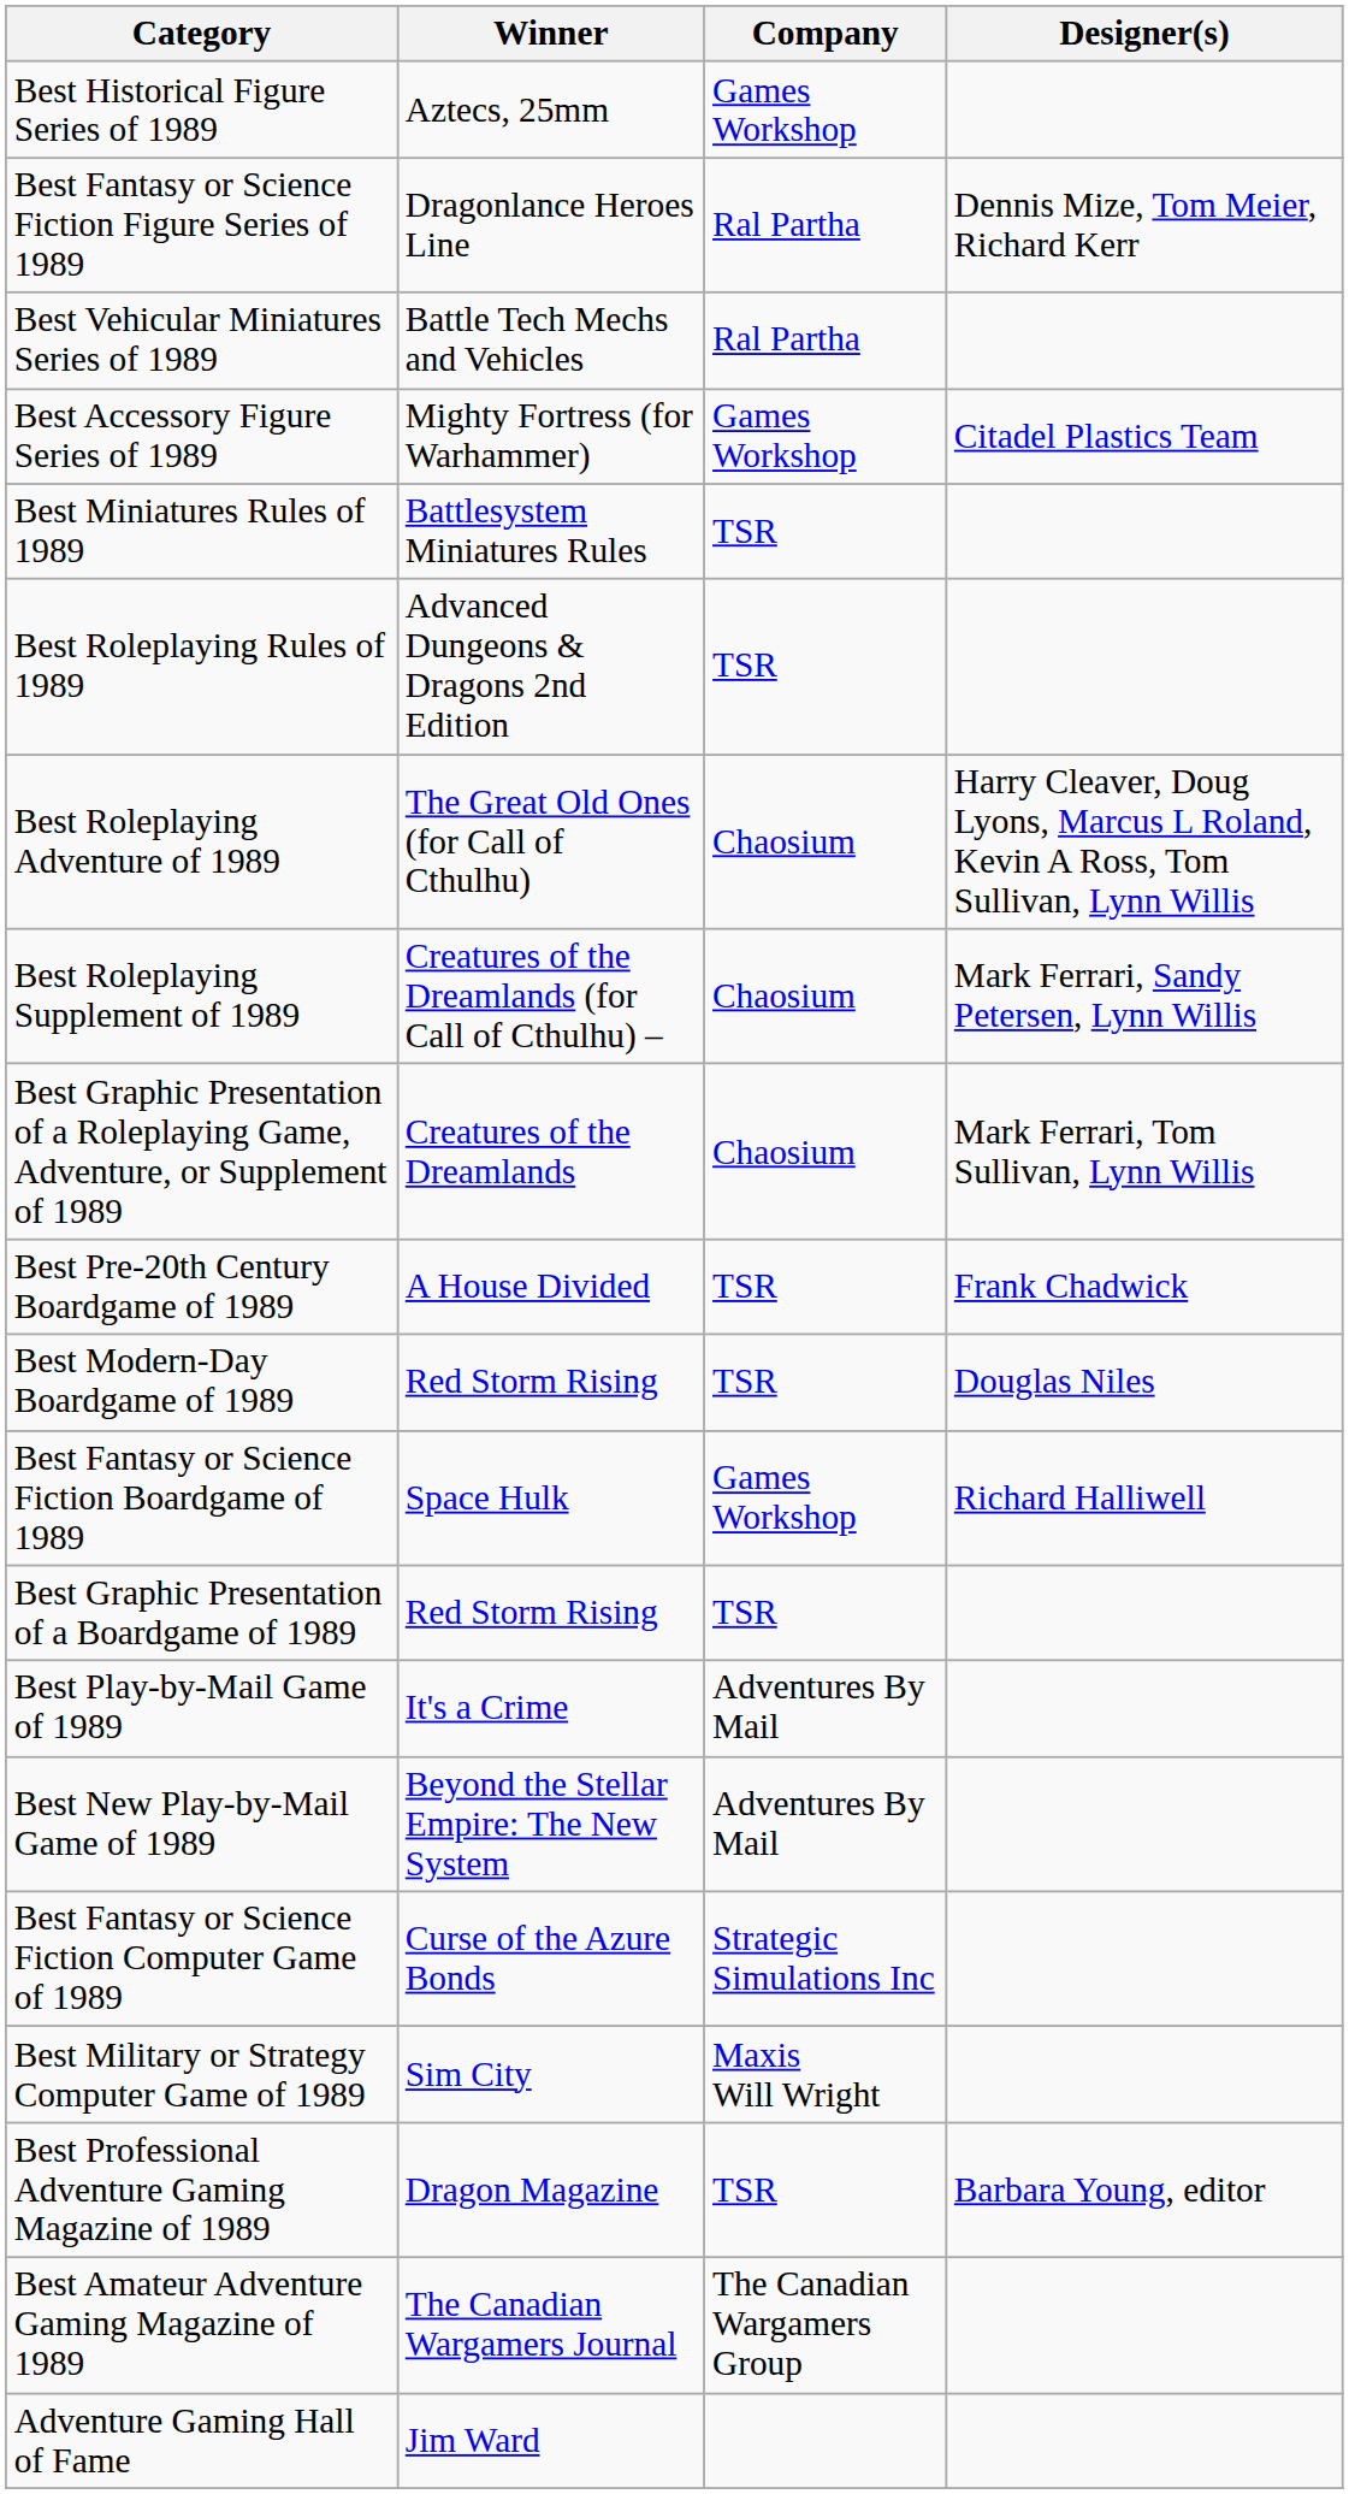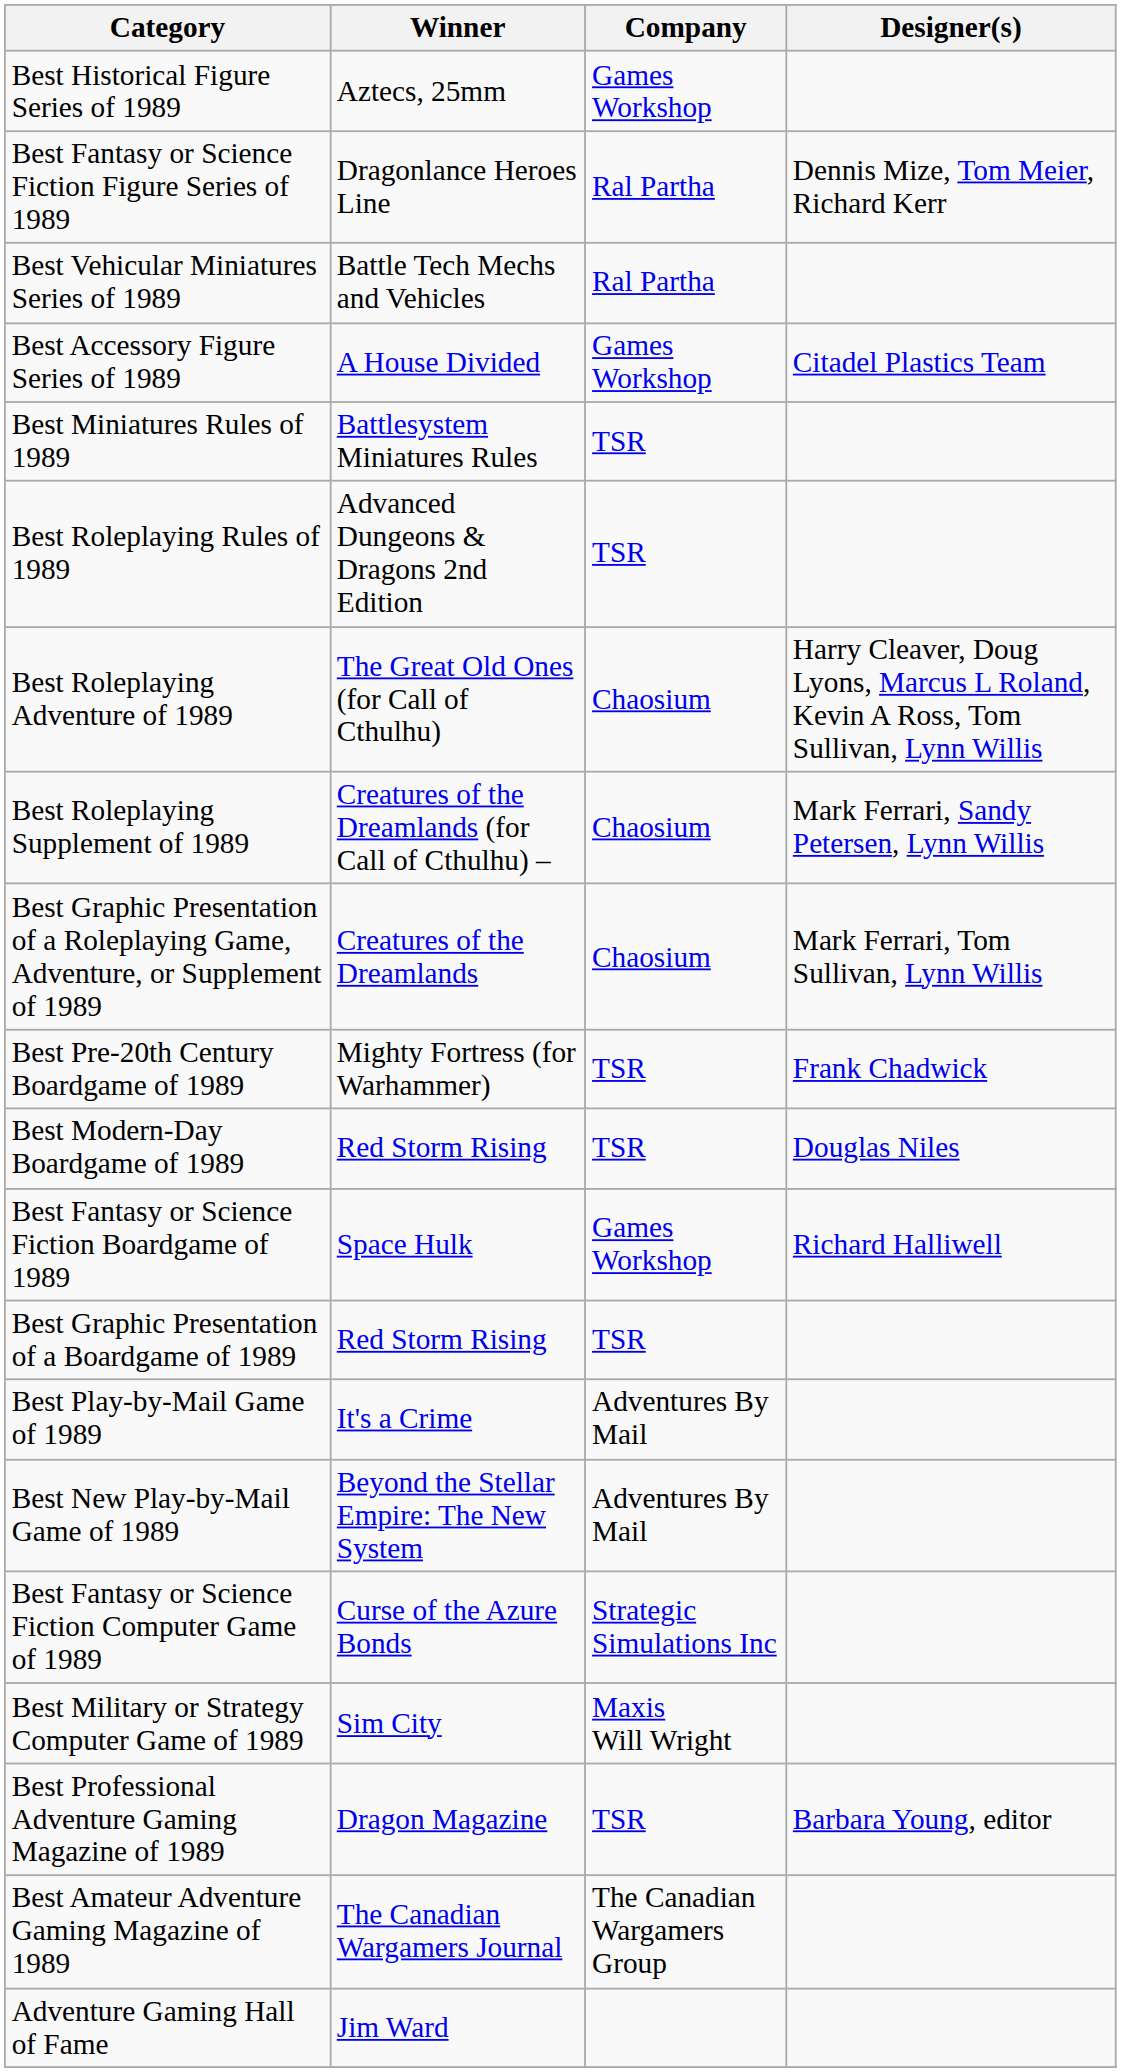Best Accessory Figure Series of 1989 | Winner: Mighty Fortress (for Warhammer) -> A House Divided
Best Pre-20th Century Boardgame of 1989 | Winner: A House Divided -> Mighty Fortress (for Warhammer)
